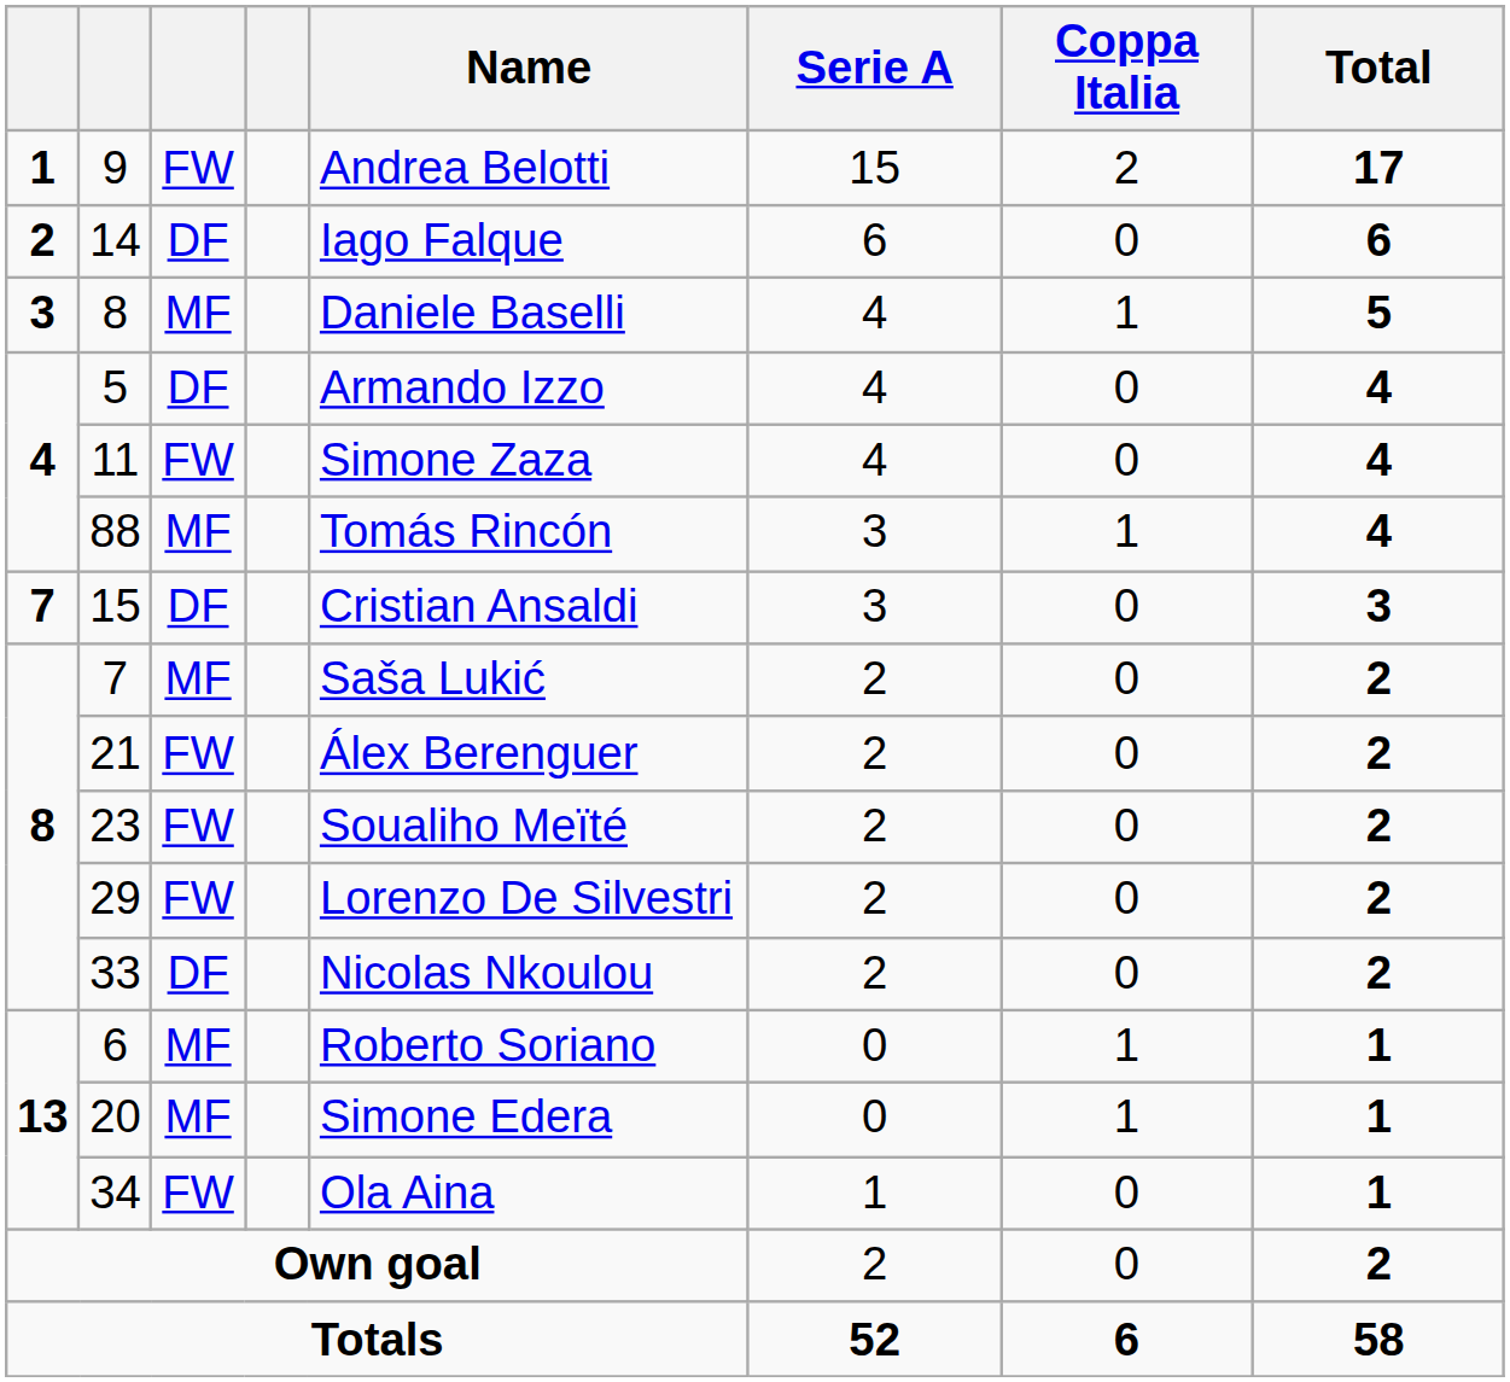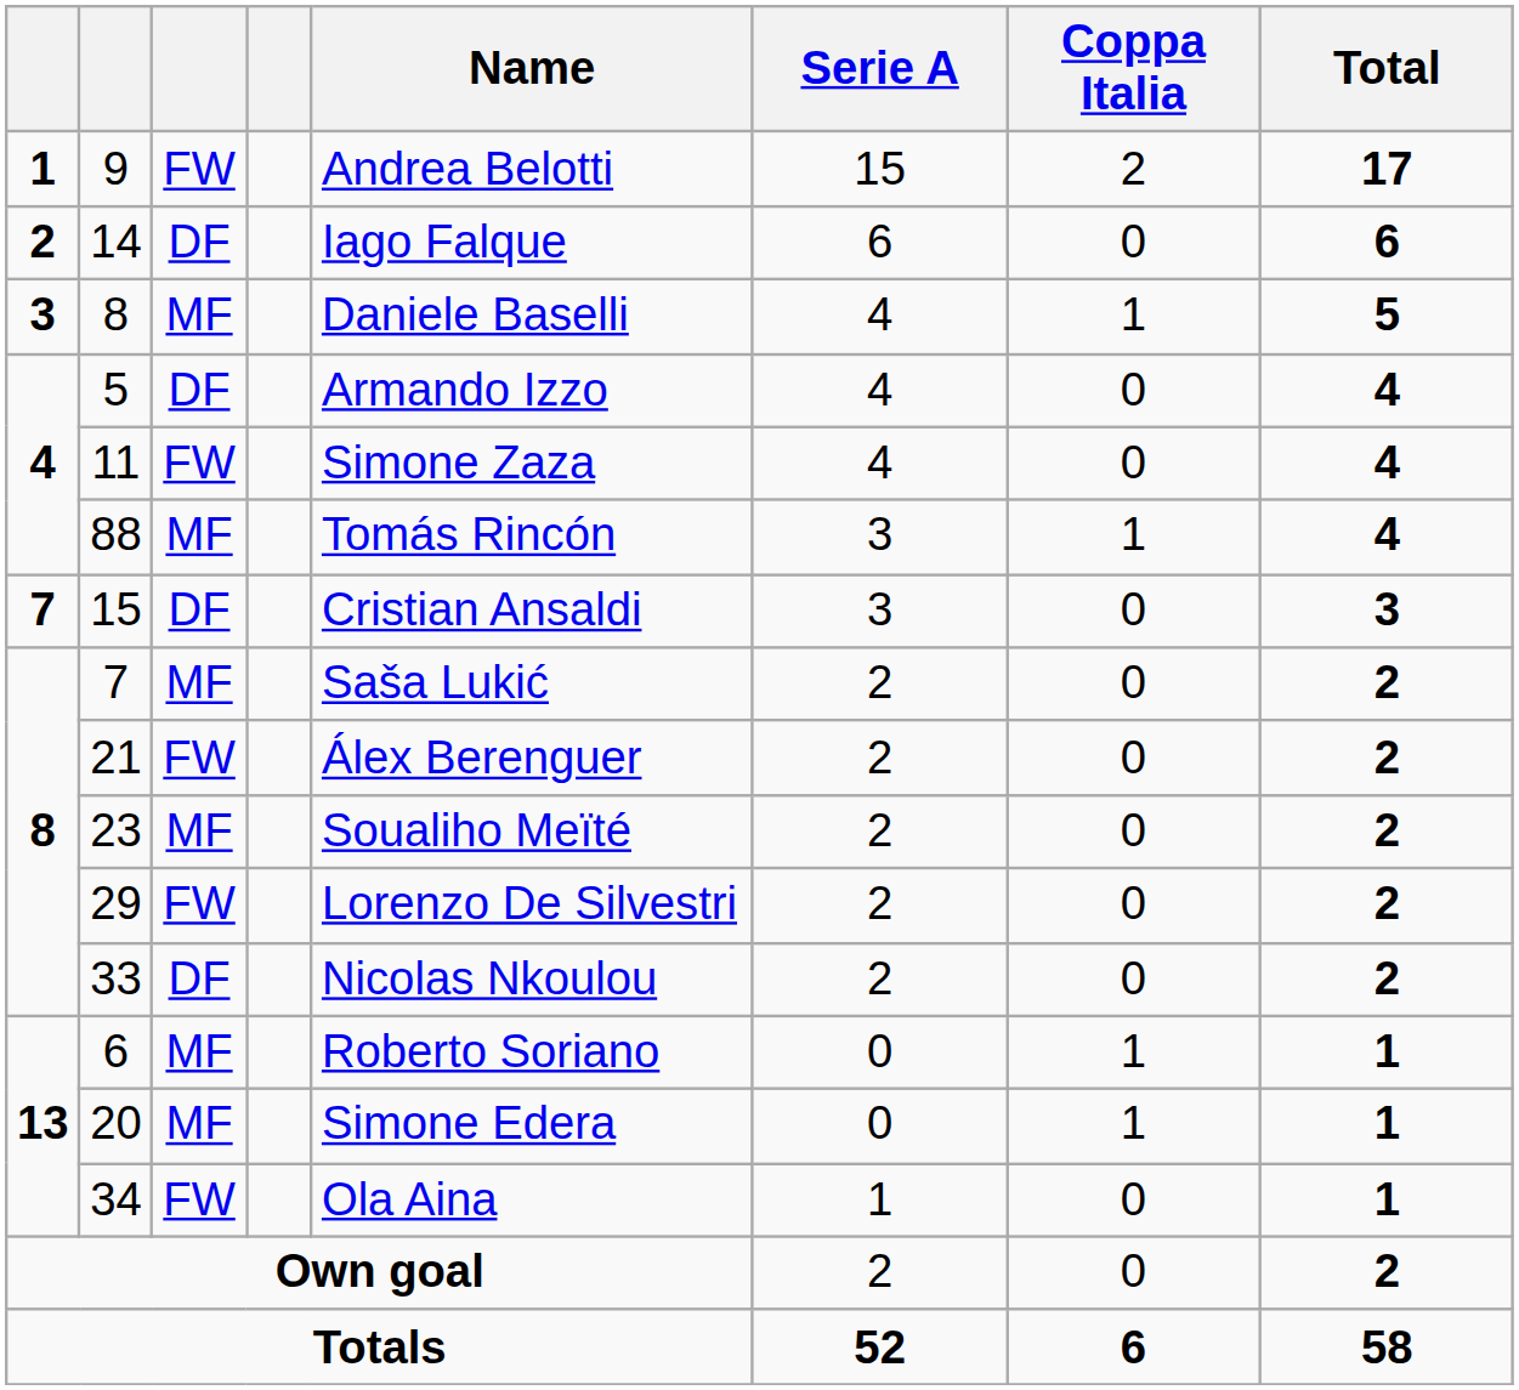23 | column 3: FW -> MF
